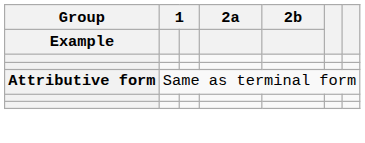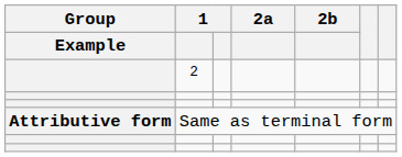+ row: 2
